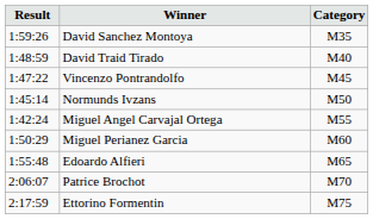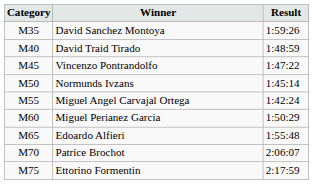columns swapped: Category <-> Result
